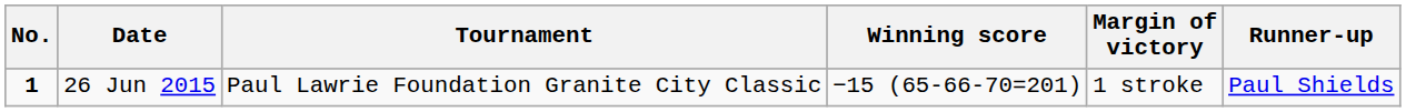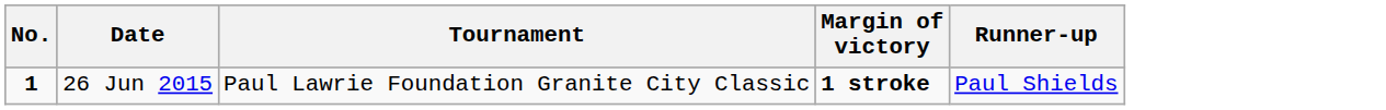- column: Winning score | −15 (65-66-70=201)
26 Jun 2015 | Margin of victory: normal -> bold
